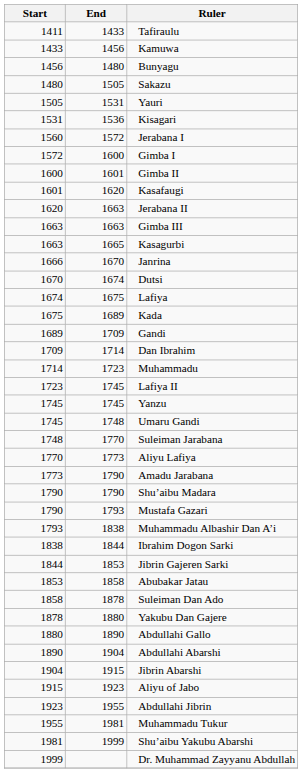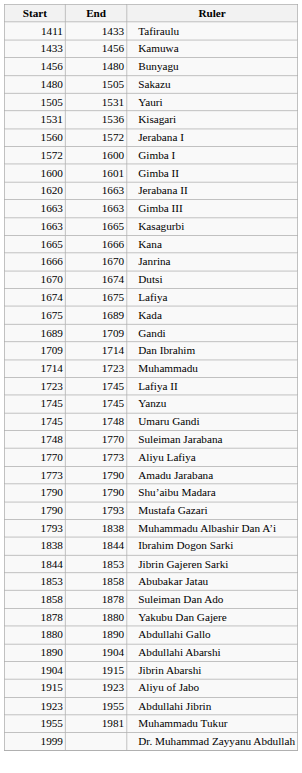- row: 1601 | 1620 | Kasafaugi
+ row: 1665 | 1666 | Kana
- row: 1981 | 1999 | Shu’aibu Yakubu Abarshi
